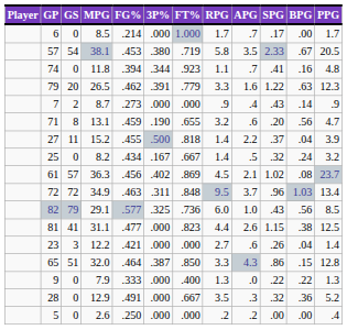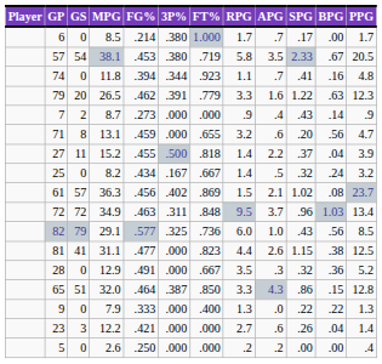6 | 3P%: .000 -> .380
71 | 3P%: .190 -> .000
61 | RPG: 4.5 -> 1.5
rows swapped: 23 <-> 28
